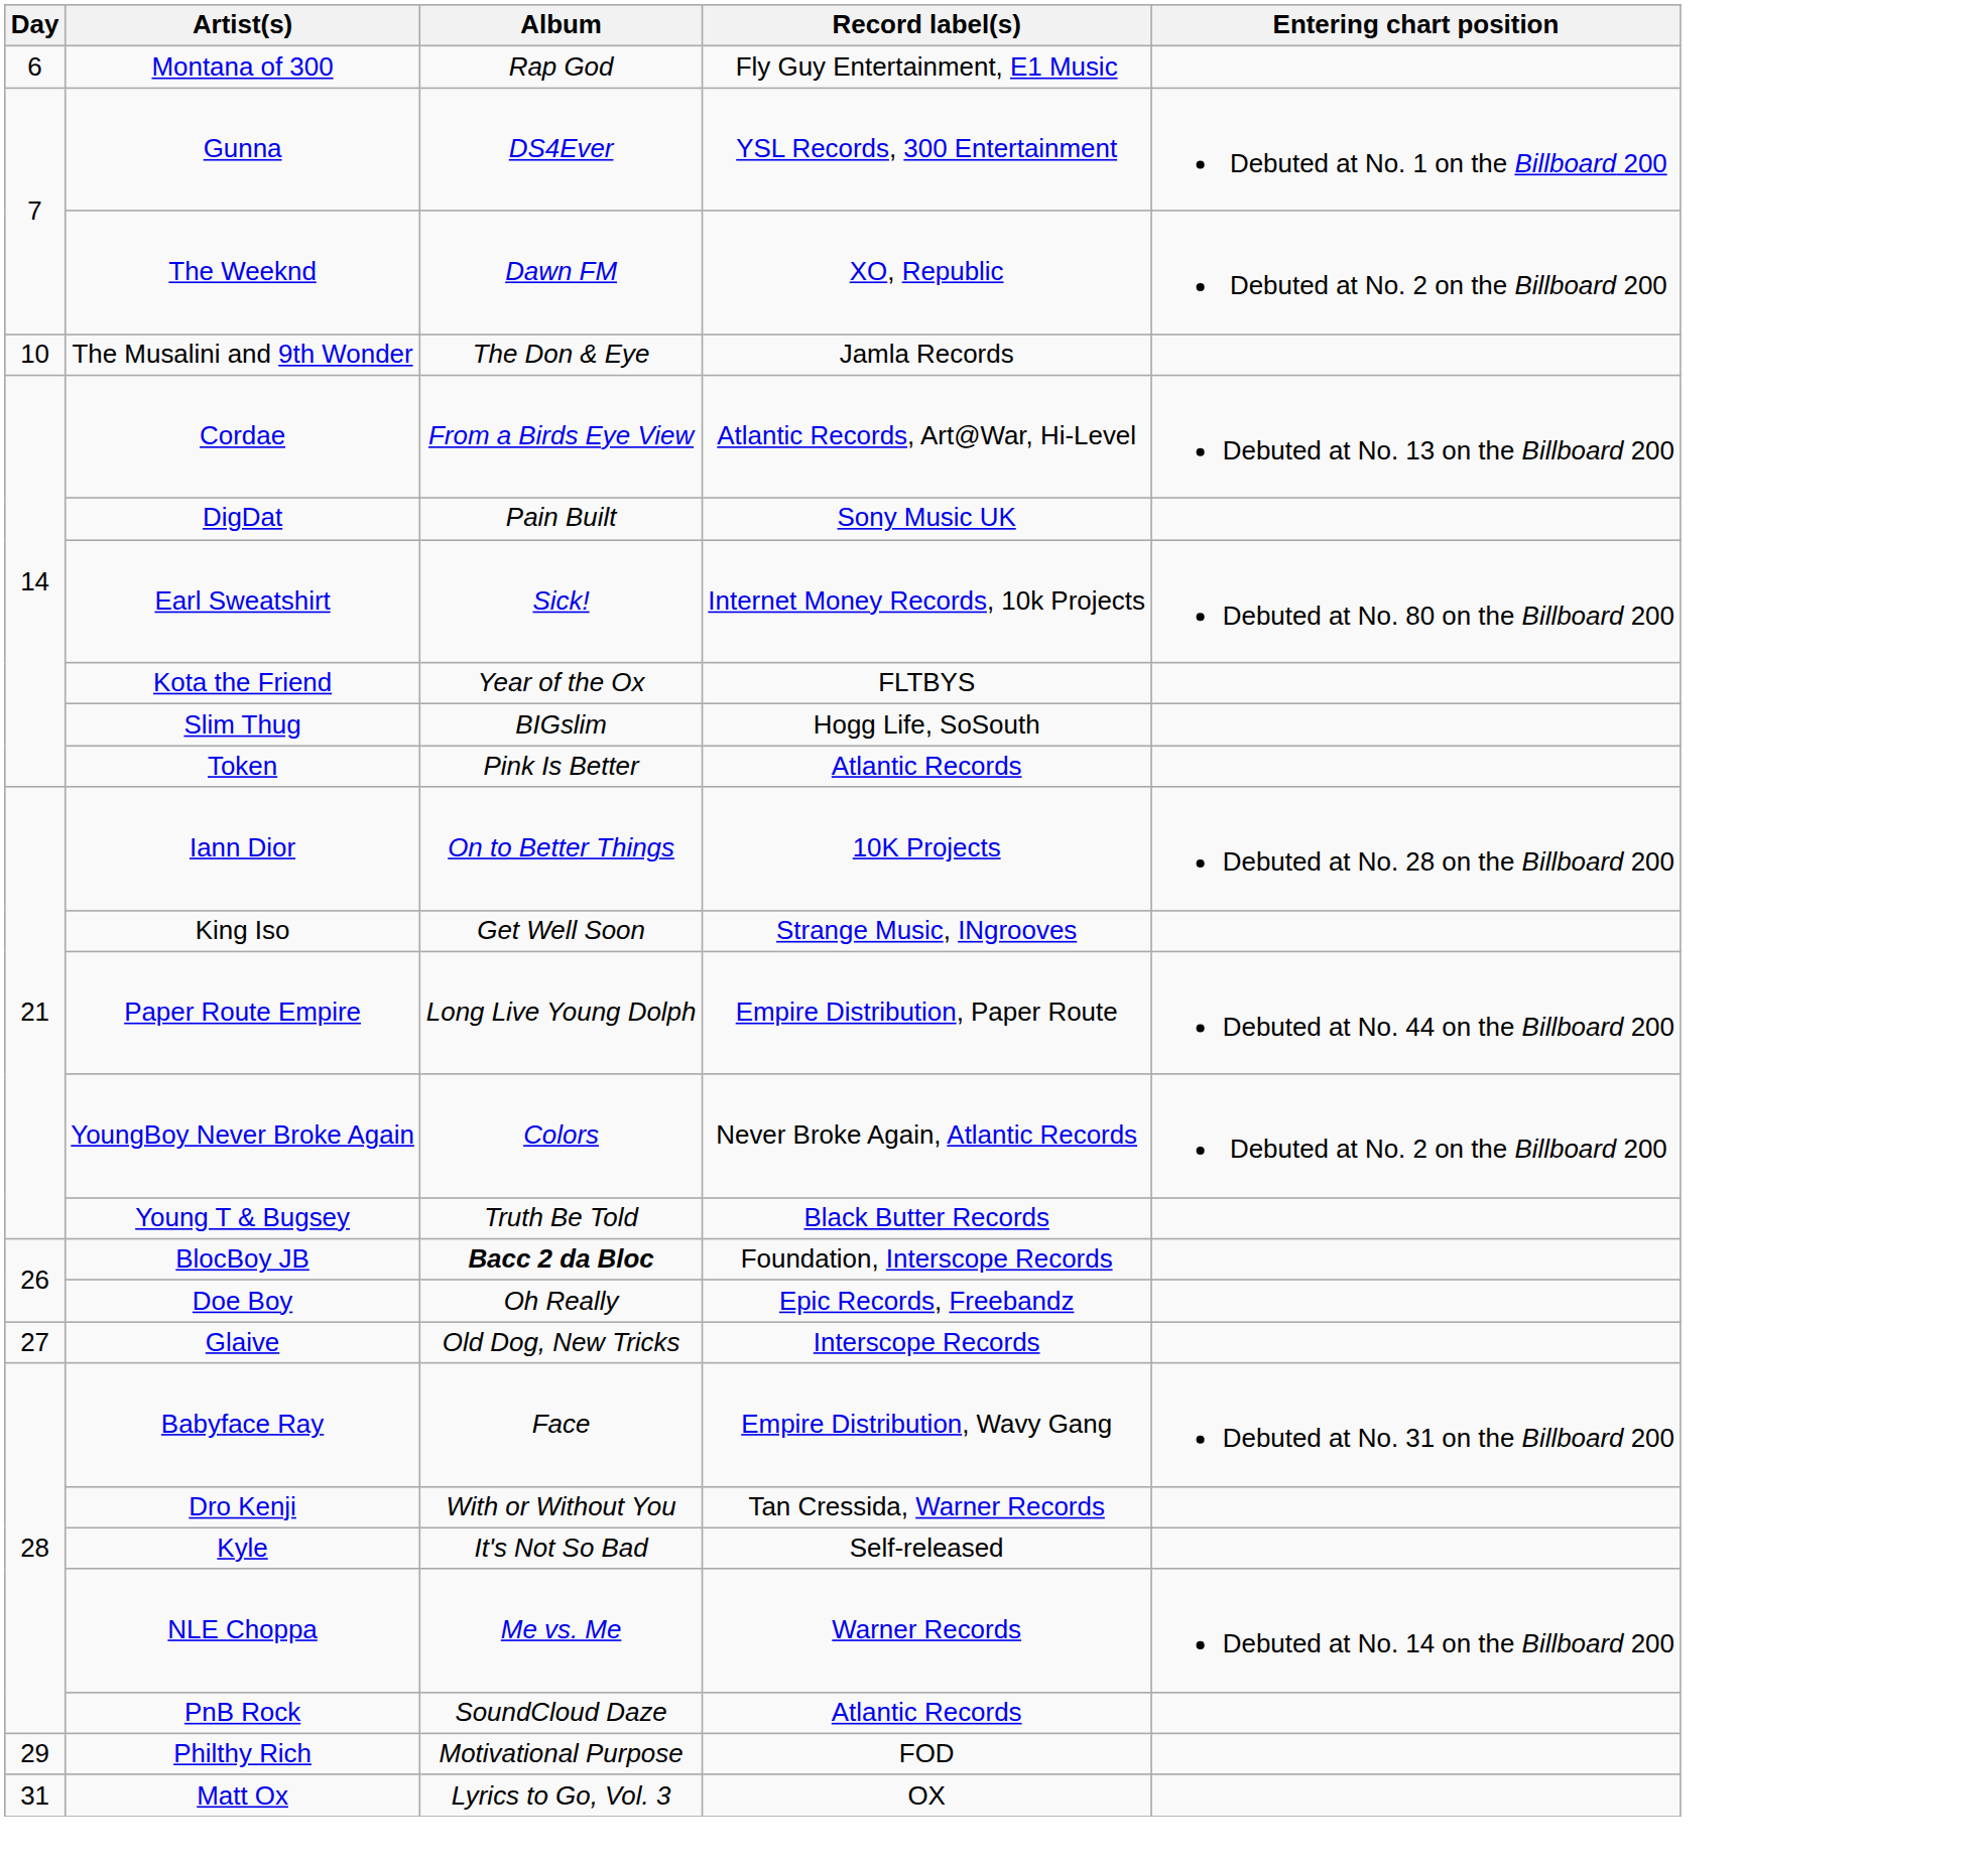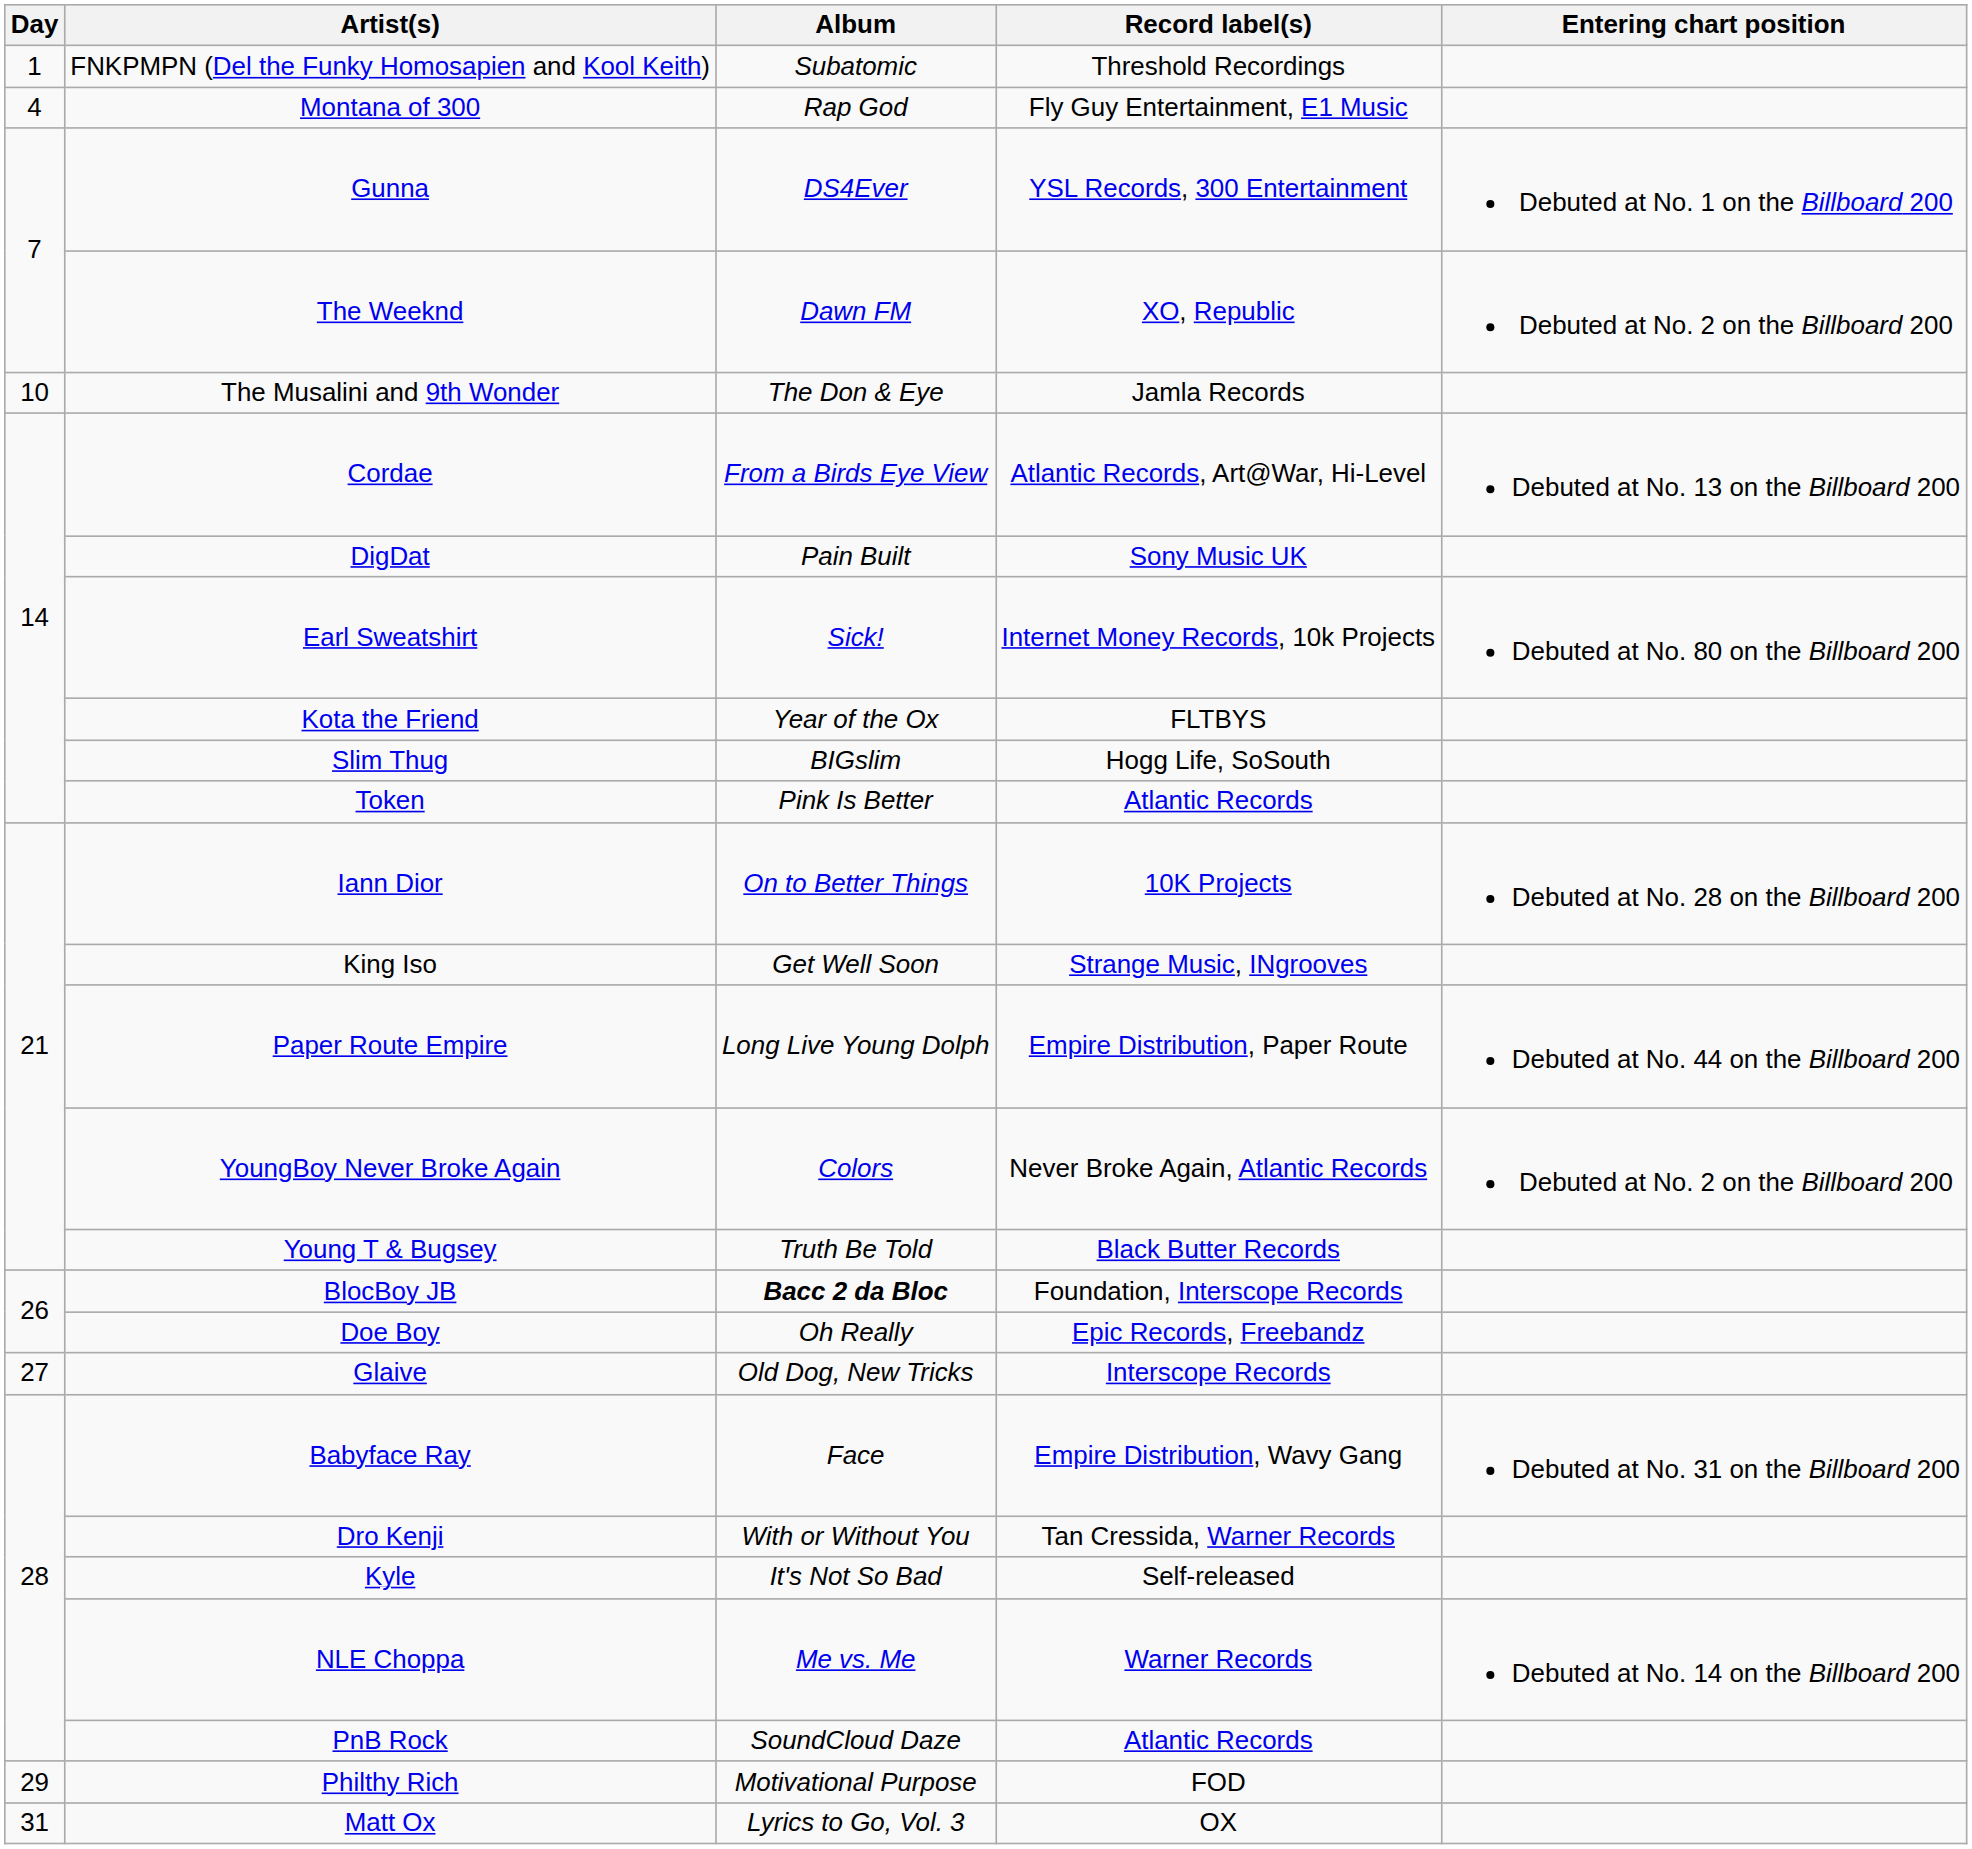+ row: 1 | FNKPMPN (Del the Funky Homosapien and Kool Keith) | Subatomic | Threshold Recordings
Montana of 300 | Day: 6 -> 4
